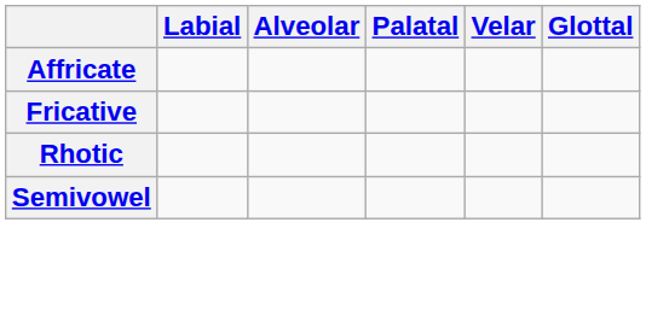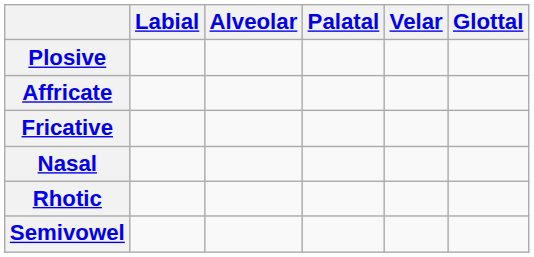+ row: Plosive
+ row: Nasal
